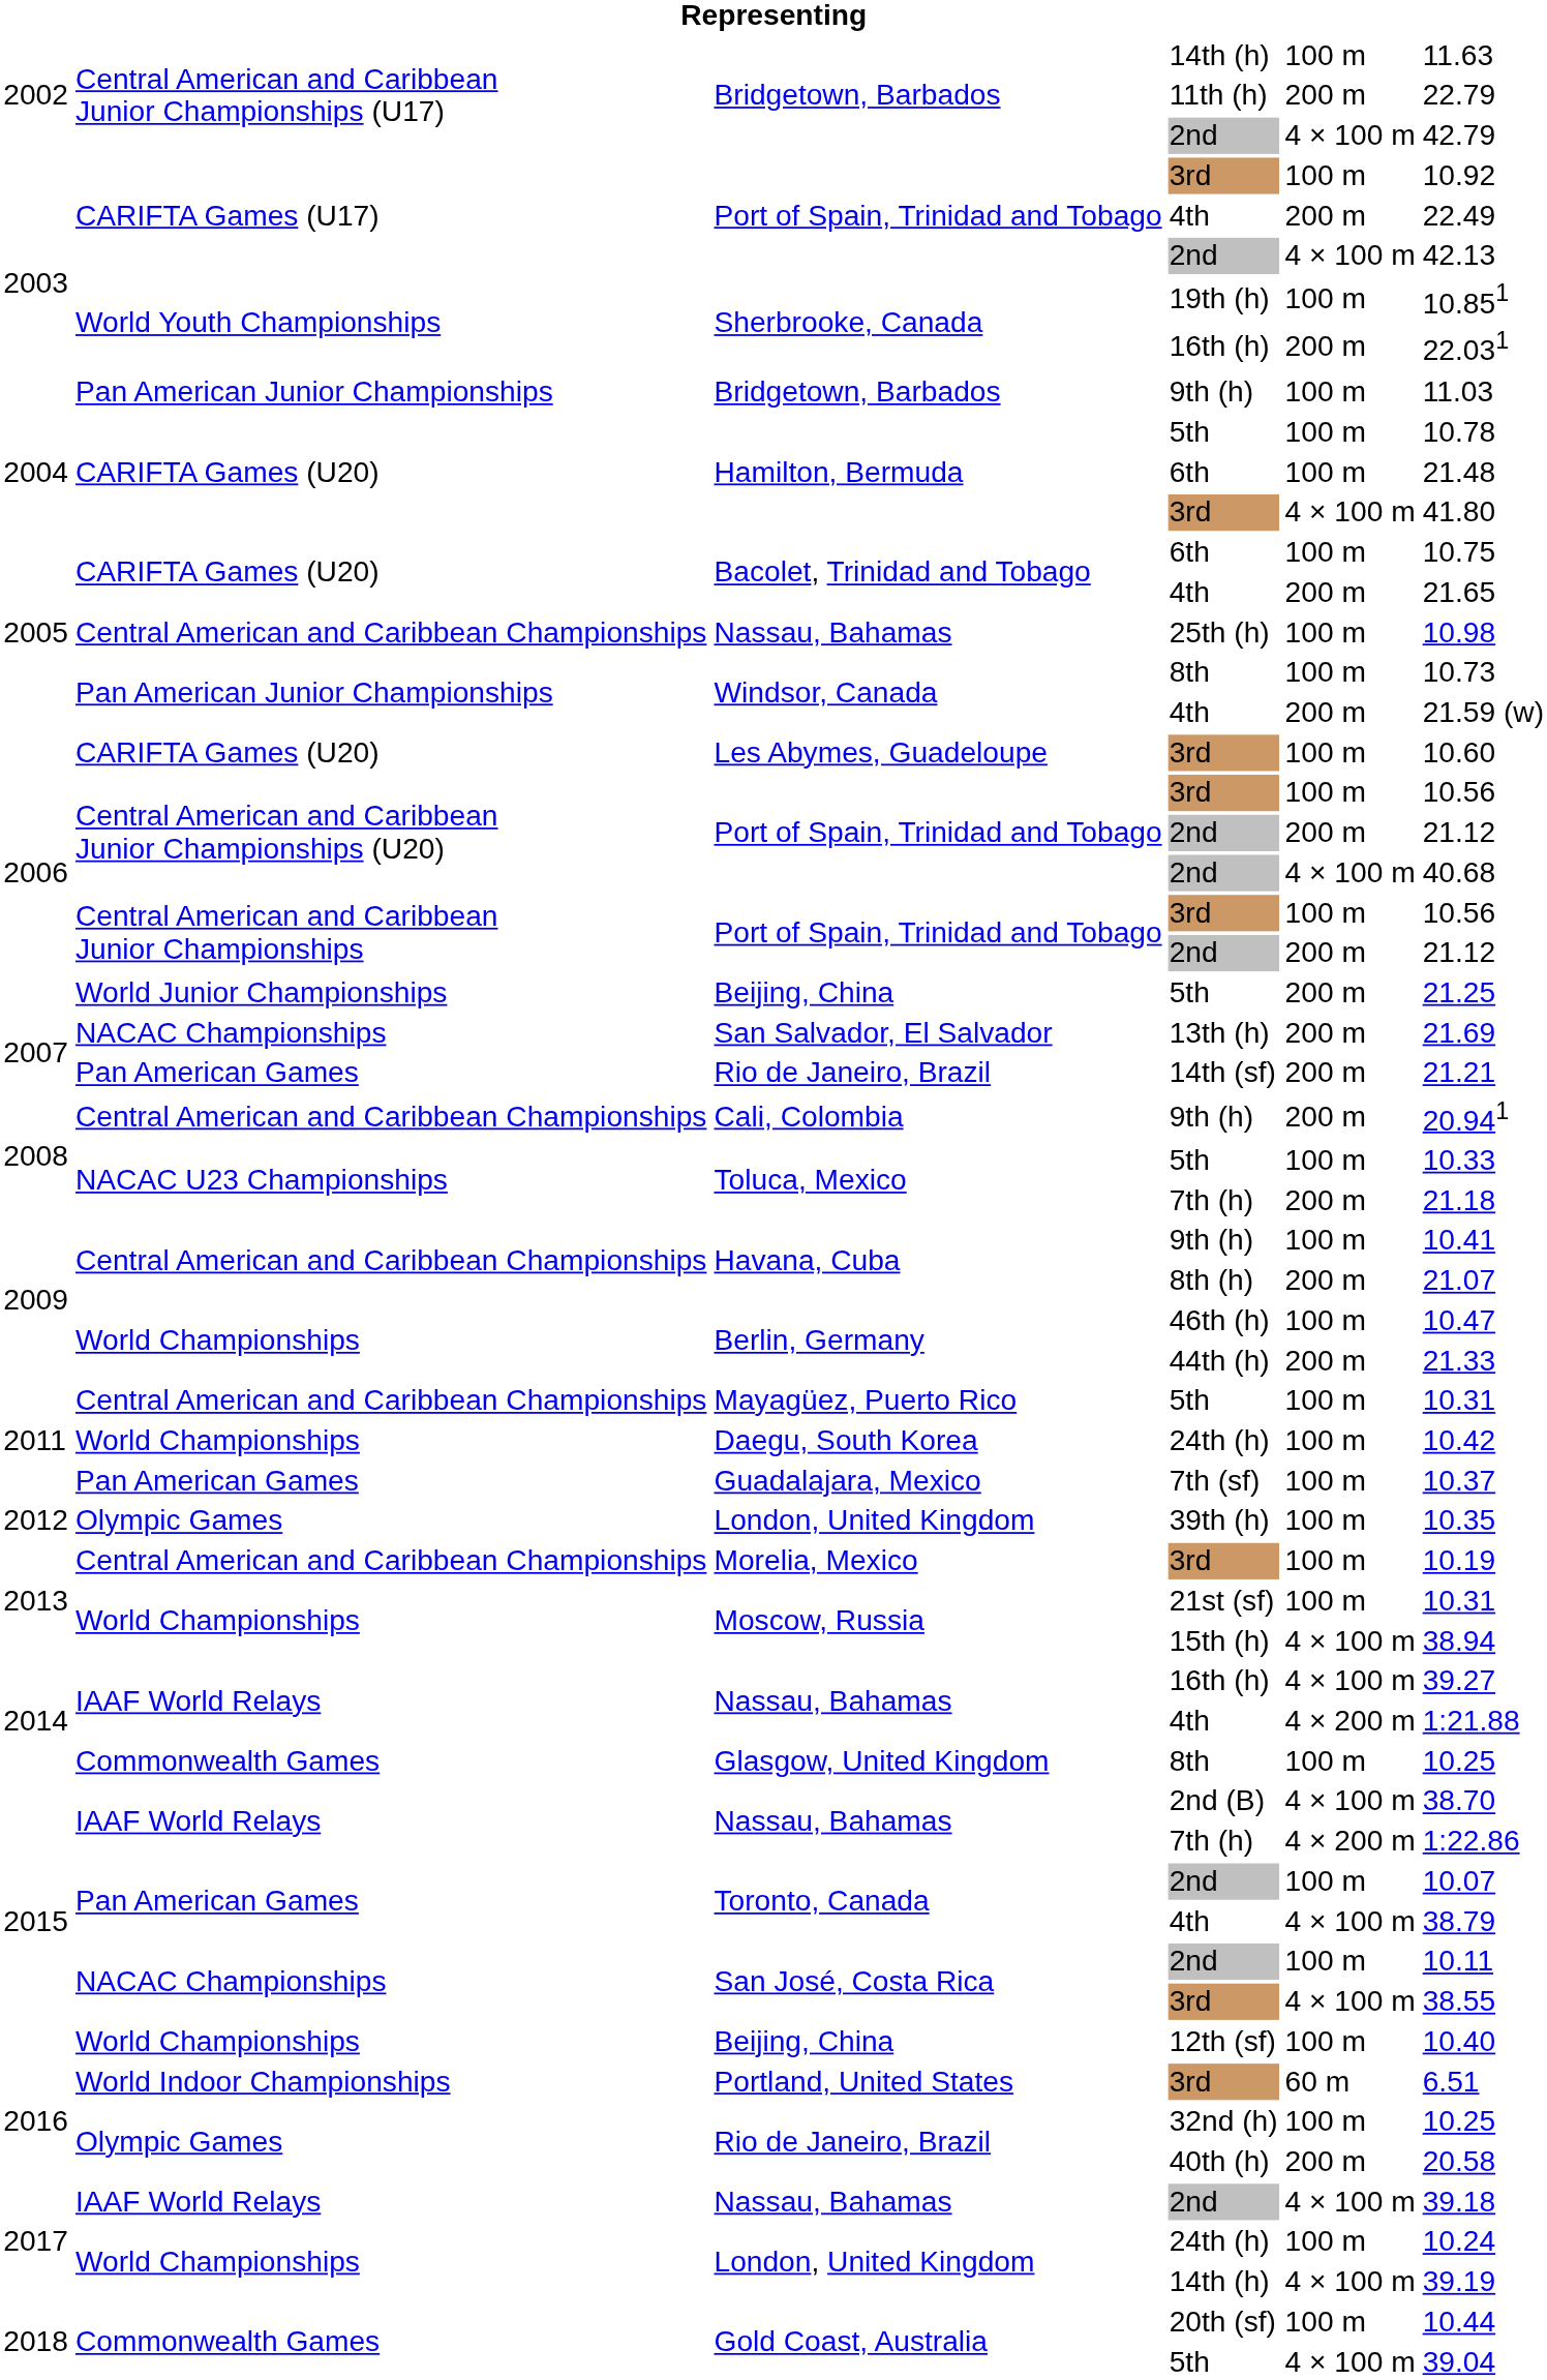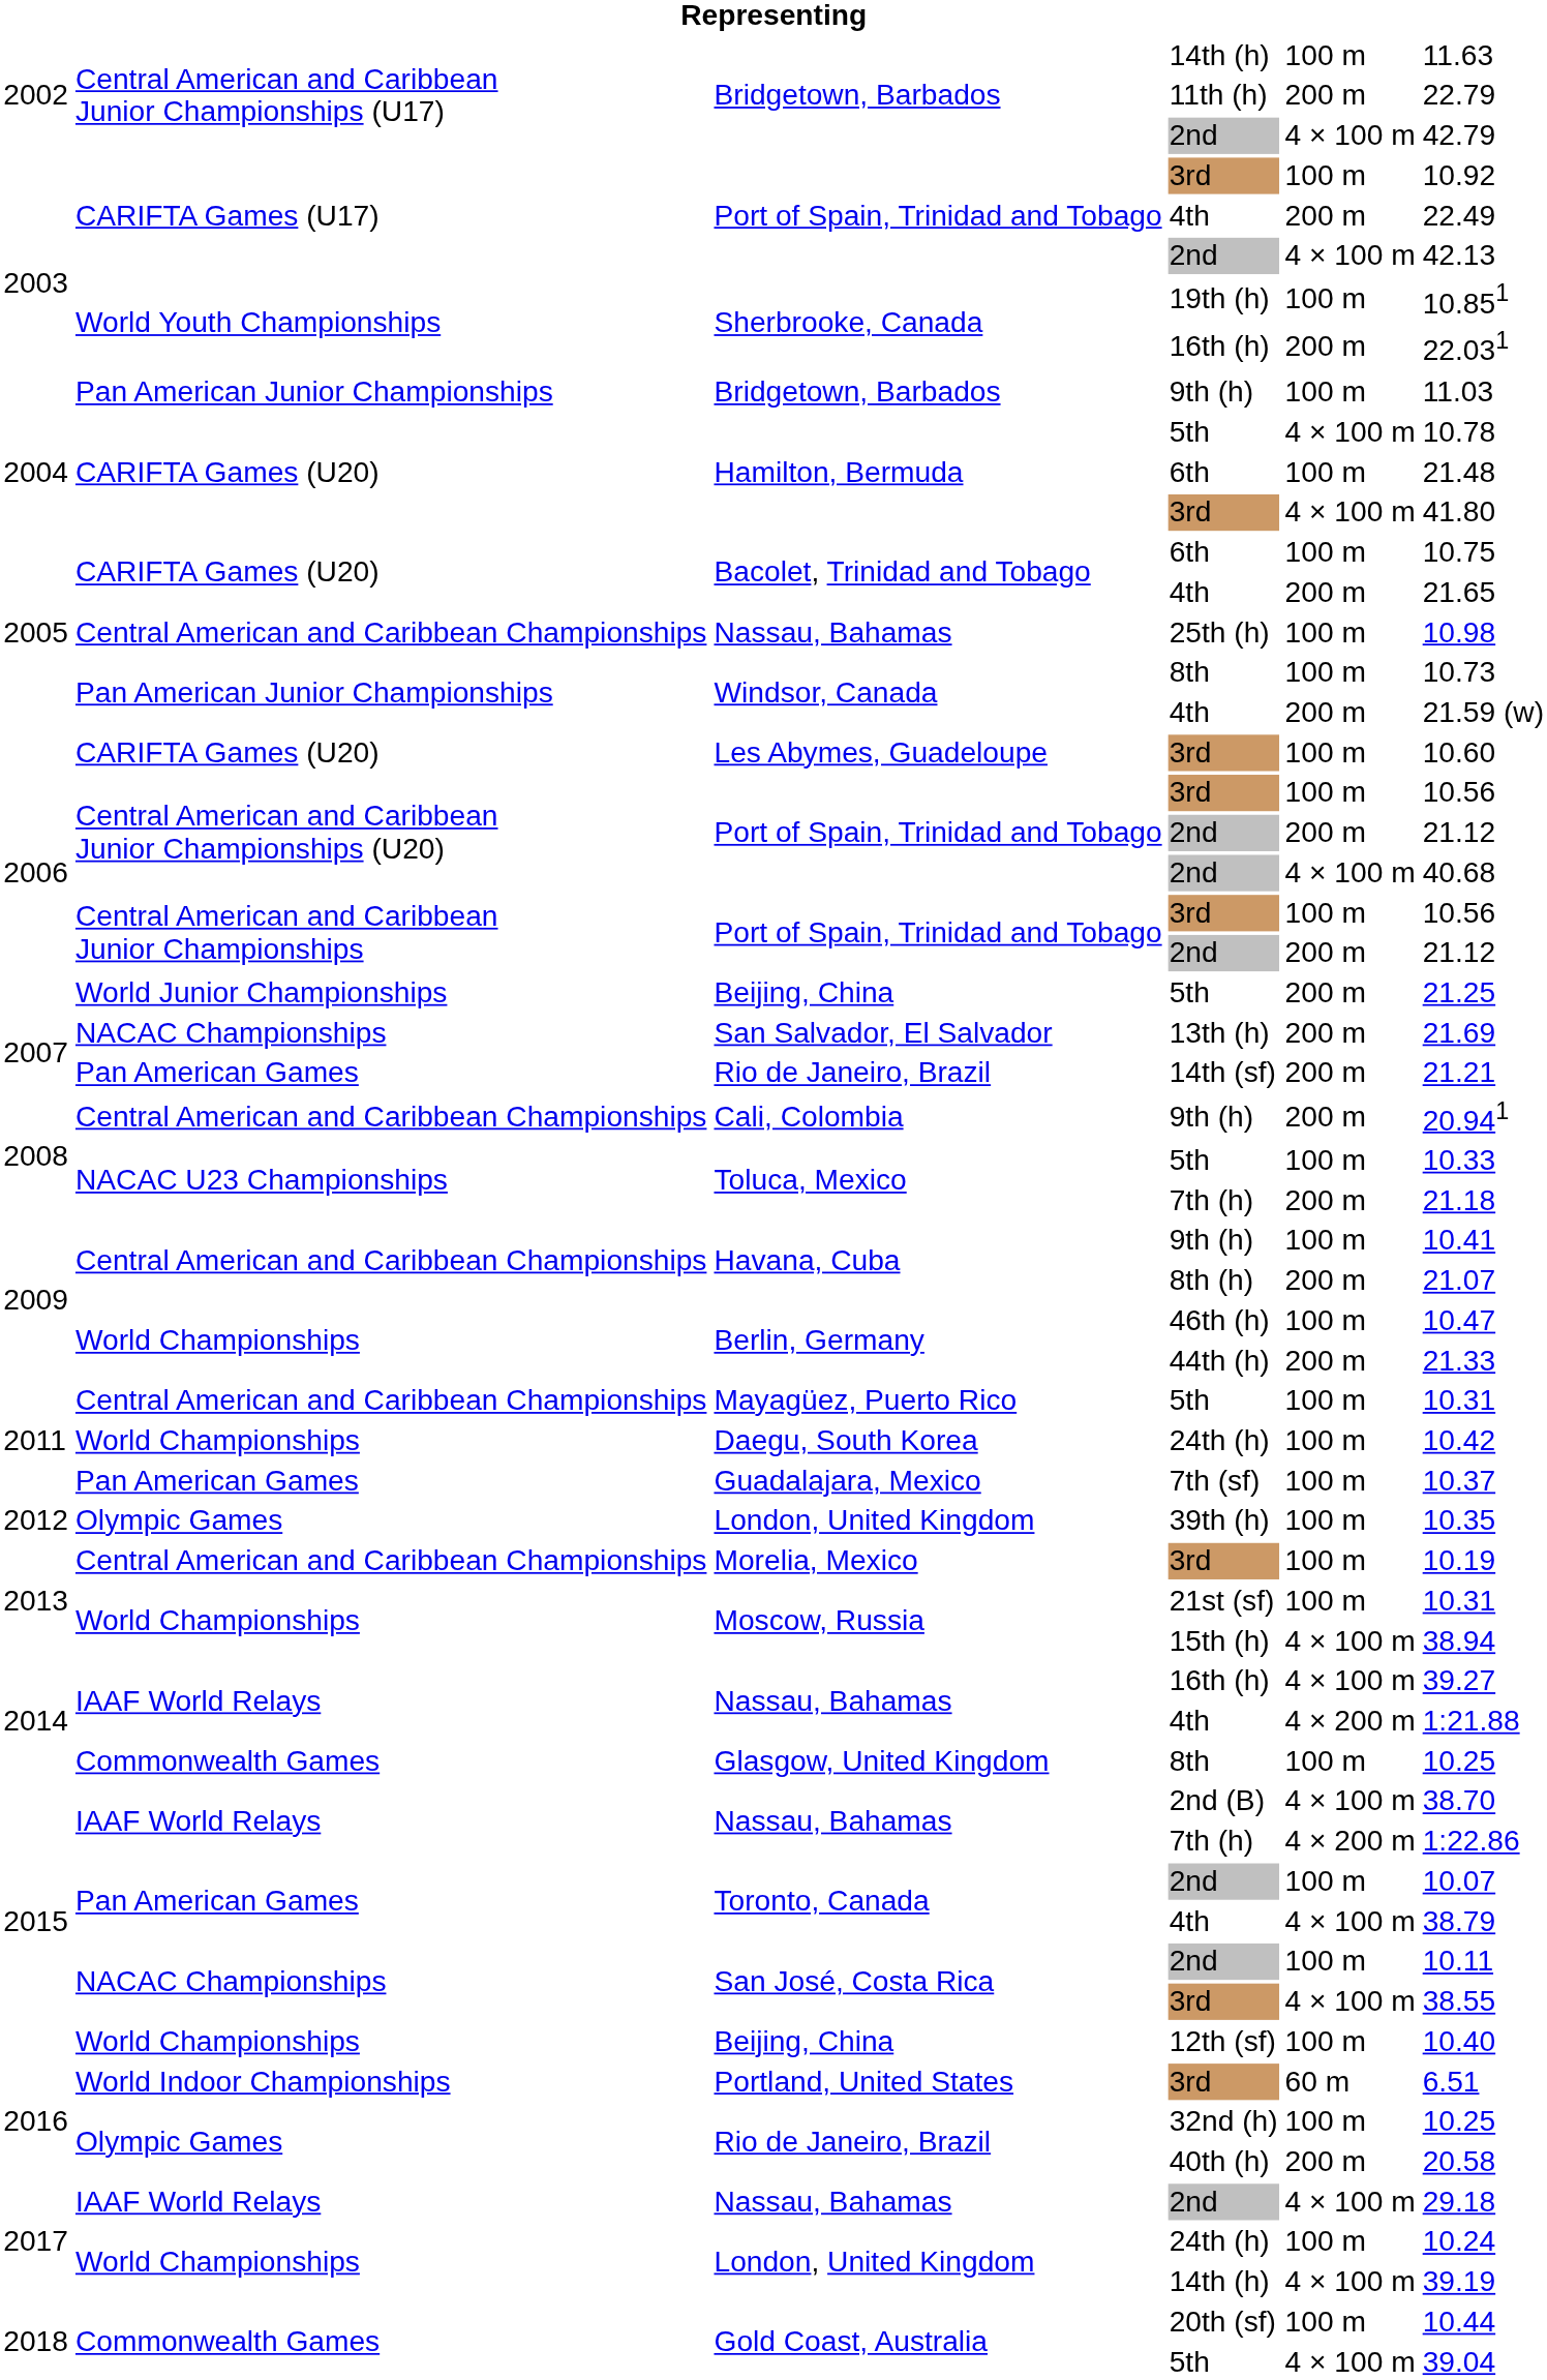Hamilton, Bermuda / 5th | column 5: 100 m -> 4 × 100 m
Nassau, Bahamas / 2nd | column 6: 39.18 -> 29.18
